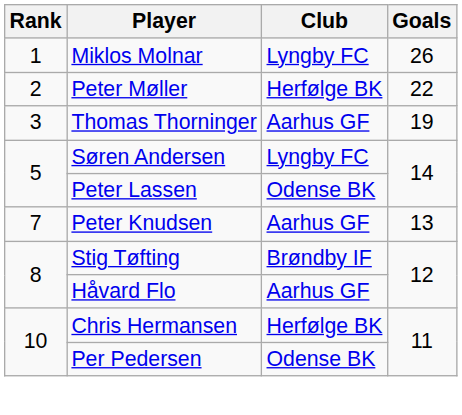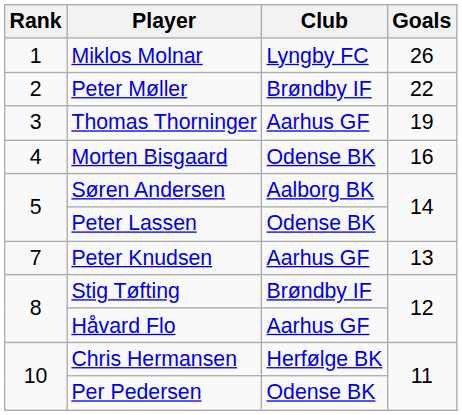Peter Møller | Club: Herfølge BK -> Brøndby IF
+ row: 4 | Morten Bisgaard | Odense BK | 16
Søren Andersen | Club: Lyngby FC -> Aalborg BK
